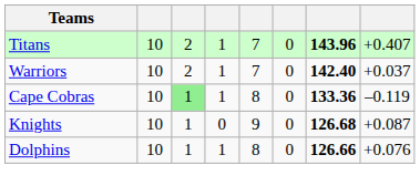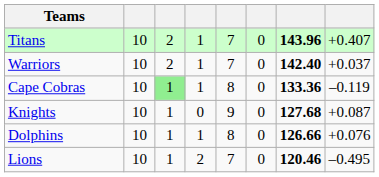Knights | column 7: 126.68 -> 127.68
+ row: Lions | 10 | 1 | 2 | 7 | 0 | 120.46 | –0.495
